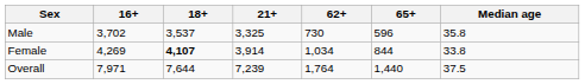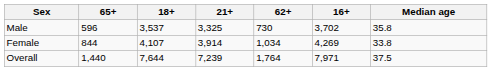columns swapped: 16+ <-> 65+
Female | 18+: bold -> normal
